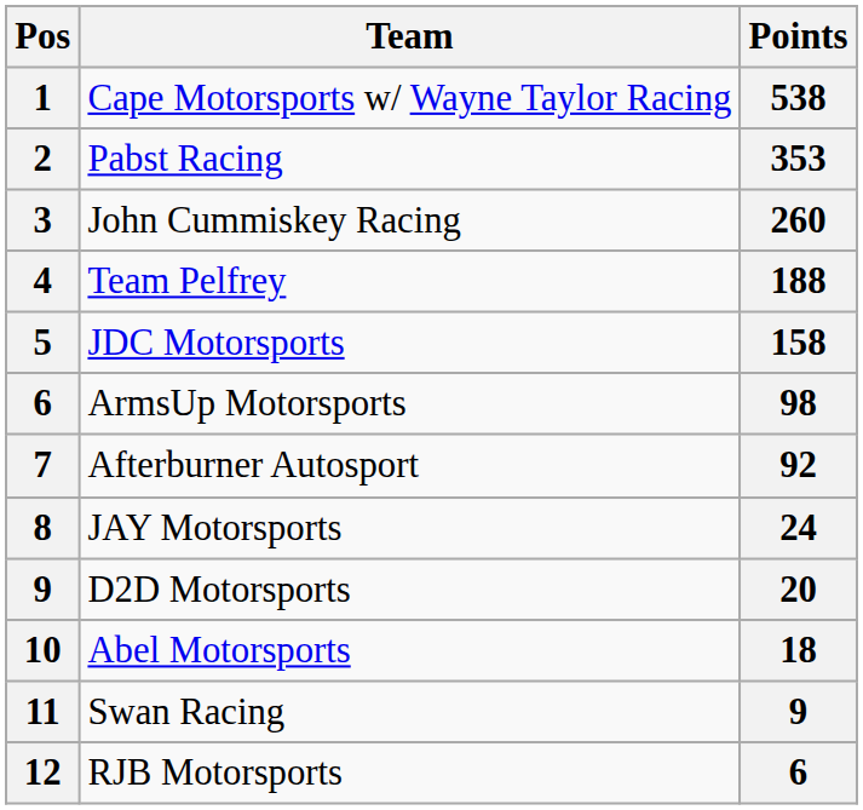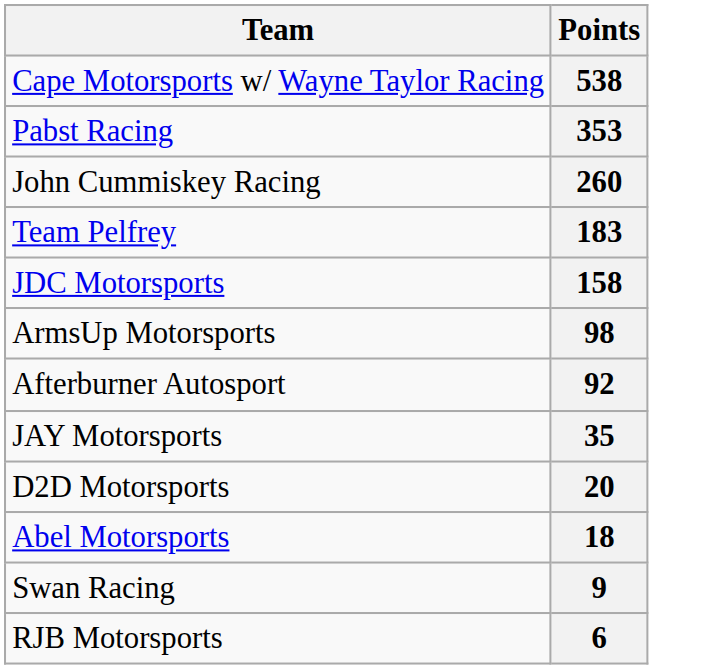- column: Pos | 1 | 2 | 3 | 4 | 5 | 6 | 7 | 8 | 9 | 10 | 11 | 12
Team Pelfrey | Points: 188 -> 183
JAY Motorsports | Points: 24 -> 35
